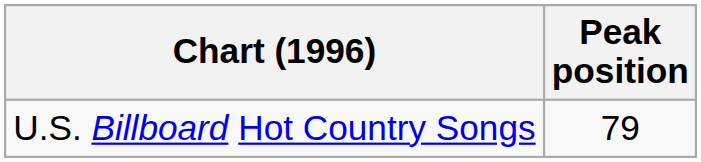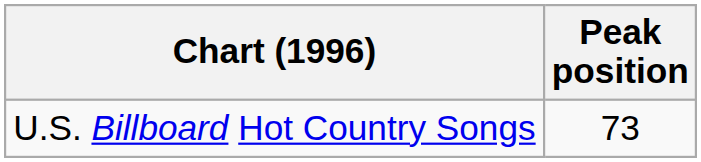U.S. Billboard Hot Country Songs | Peak position: 79 -> 73
